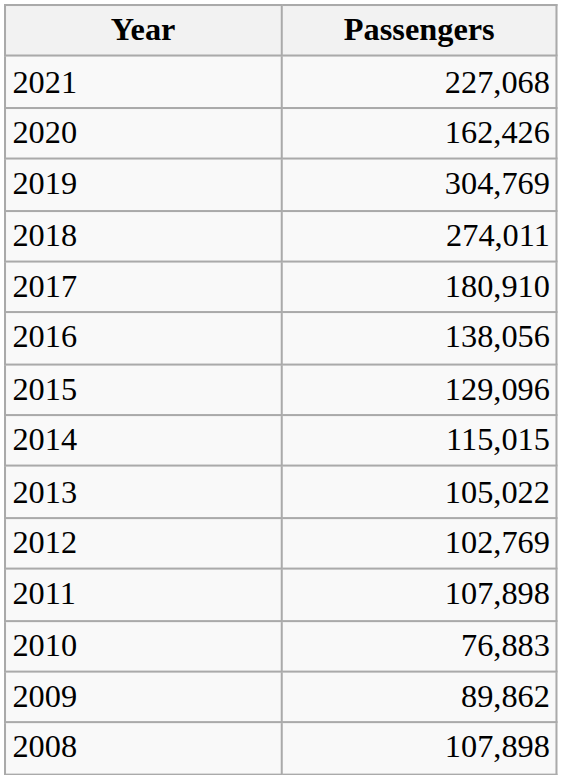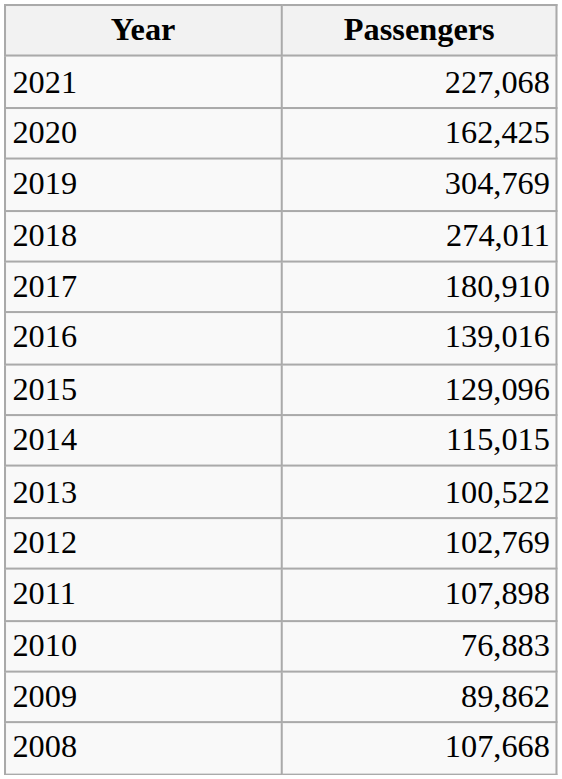2020 | Passengers: 162,426 -> 162,425
2016 | Passengers: 138,056 -> 139,016
2013 | Passengers: 105,022 -> 100,522
2008 | Passengers: 107,898 -> 107,668
